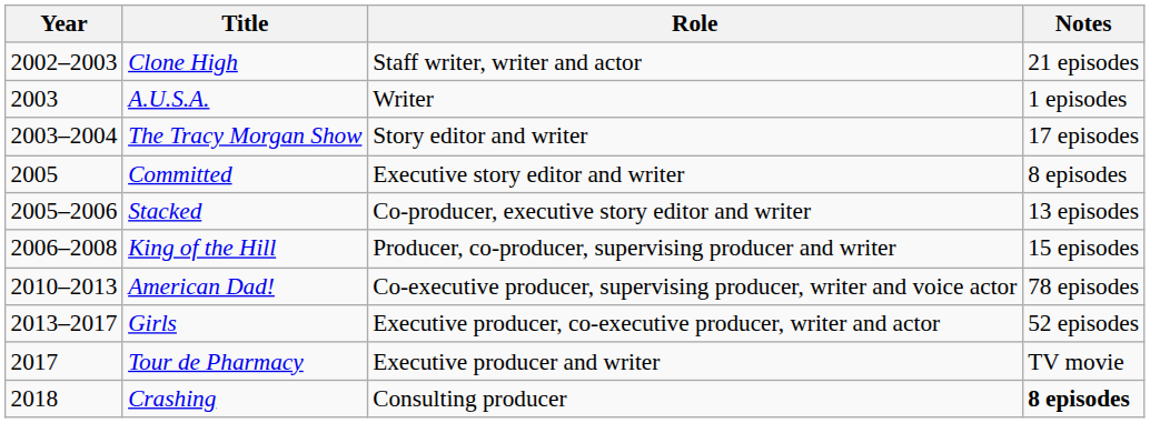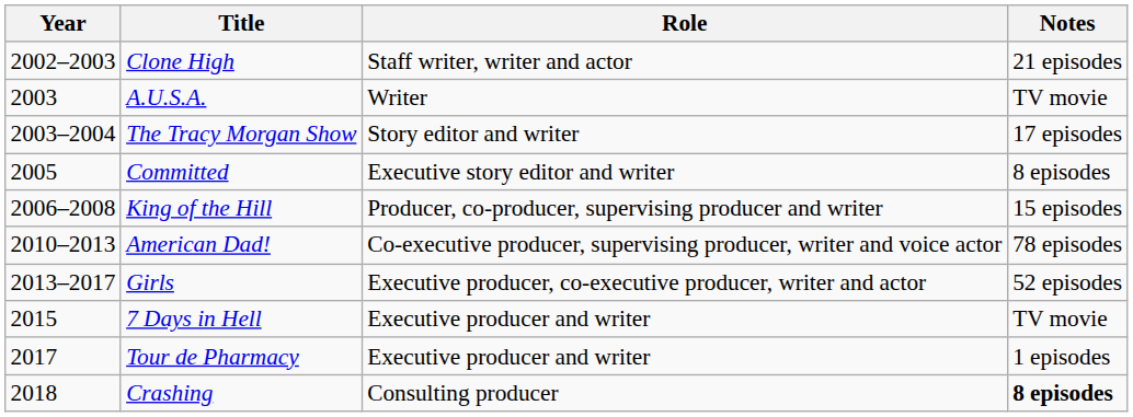A.U.S.A. | Notes: 1 episodes -> TV movie
- row: 2005–2006 | Stacked | Co-producer, executive story editor and writer | 13 episodes
+ row: 2015 | 7 Days in Hell | Executive producer and writer | TV movie
Tour de Pharmacy | Notes: TV movie -> 1 episodes
